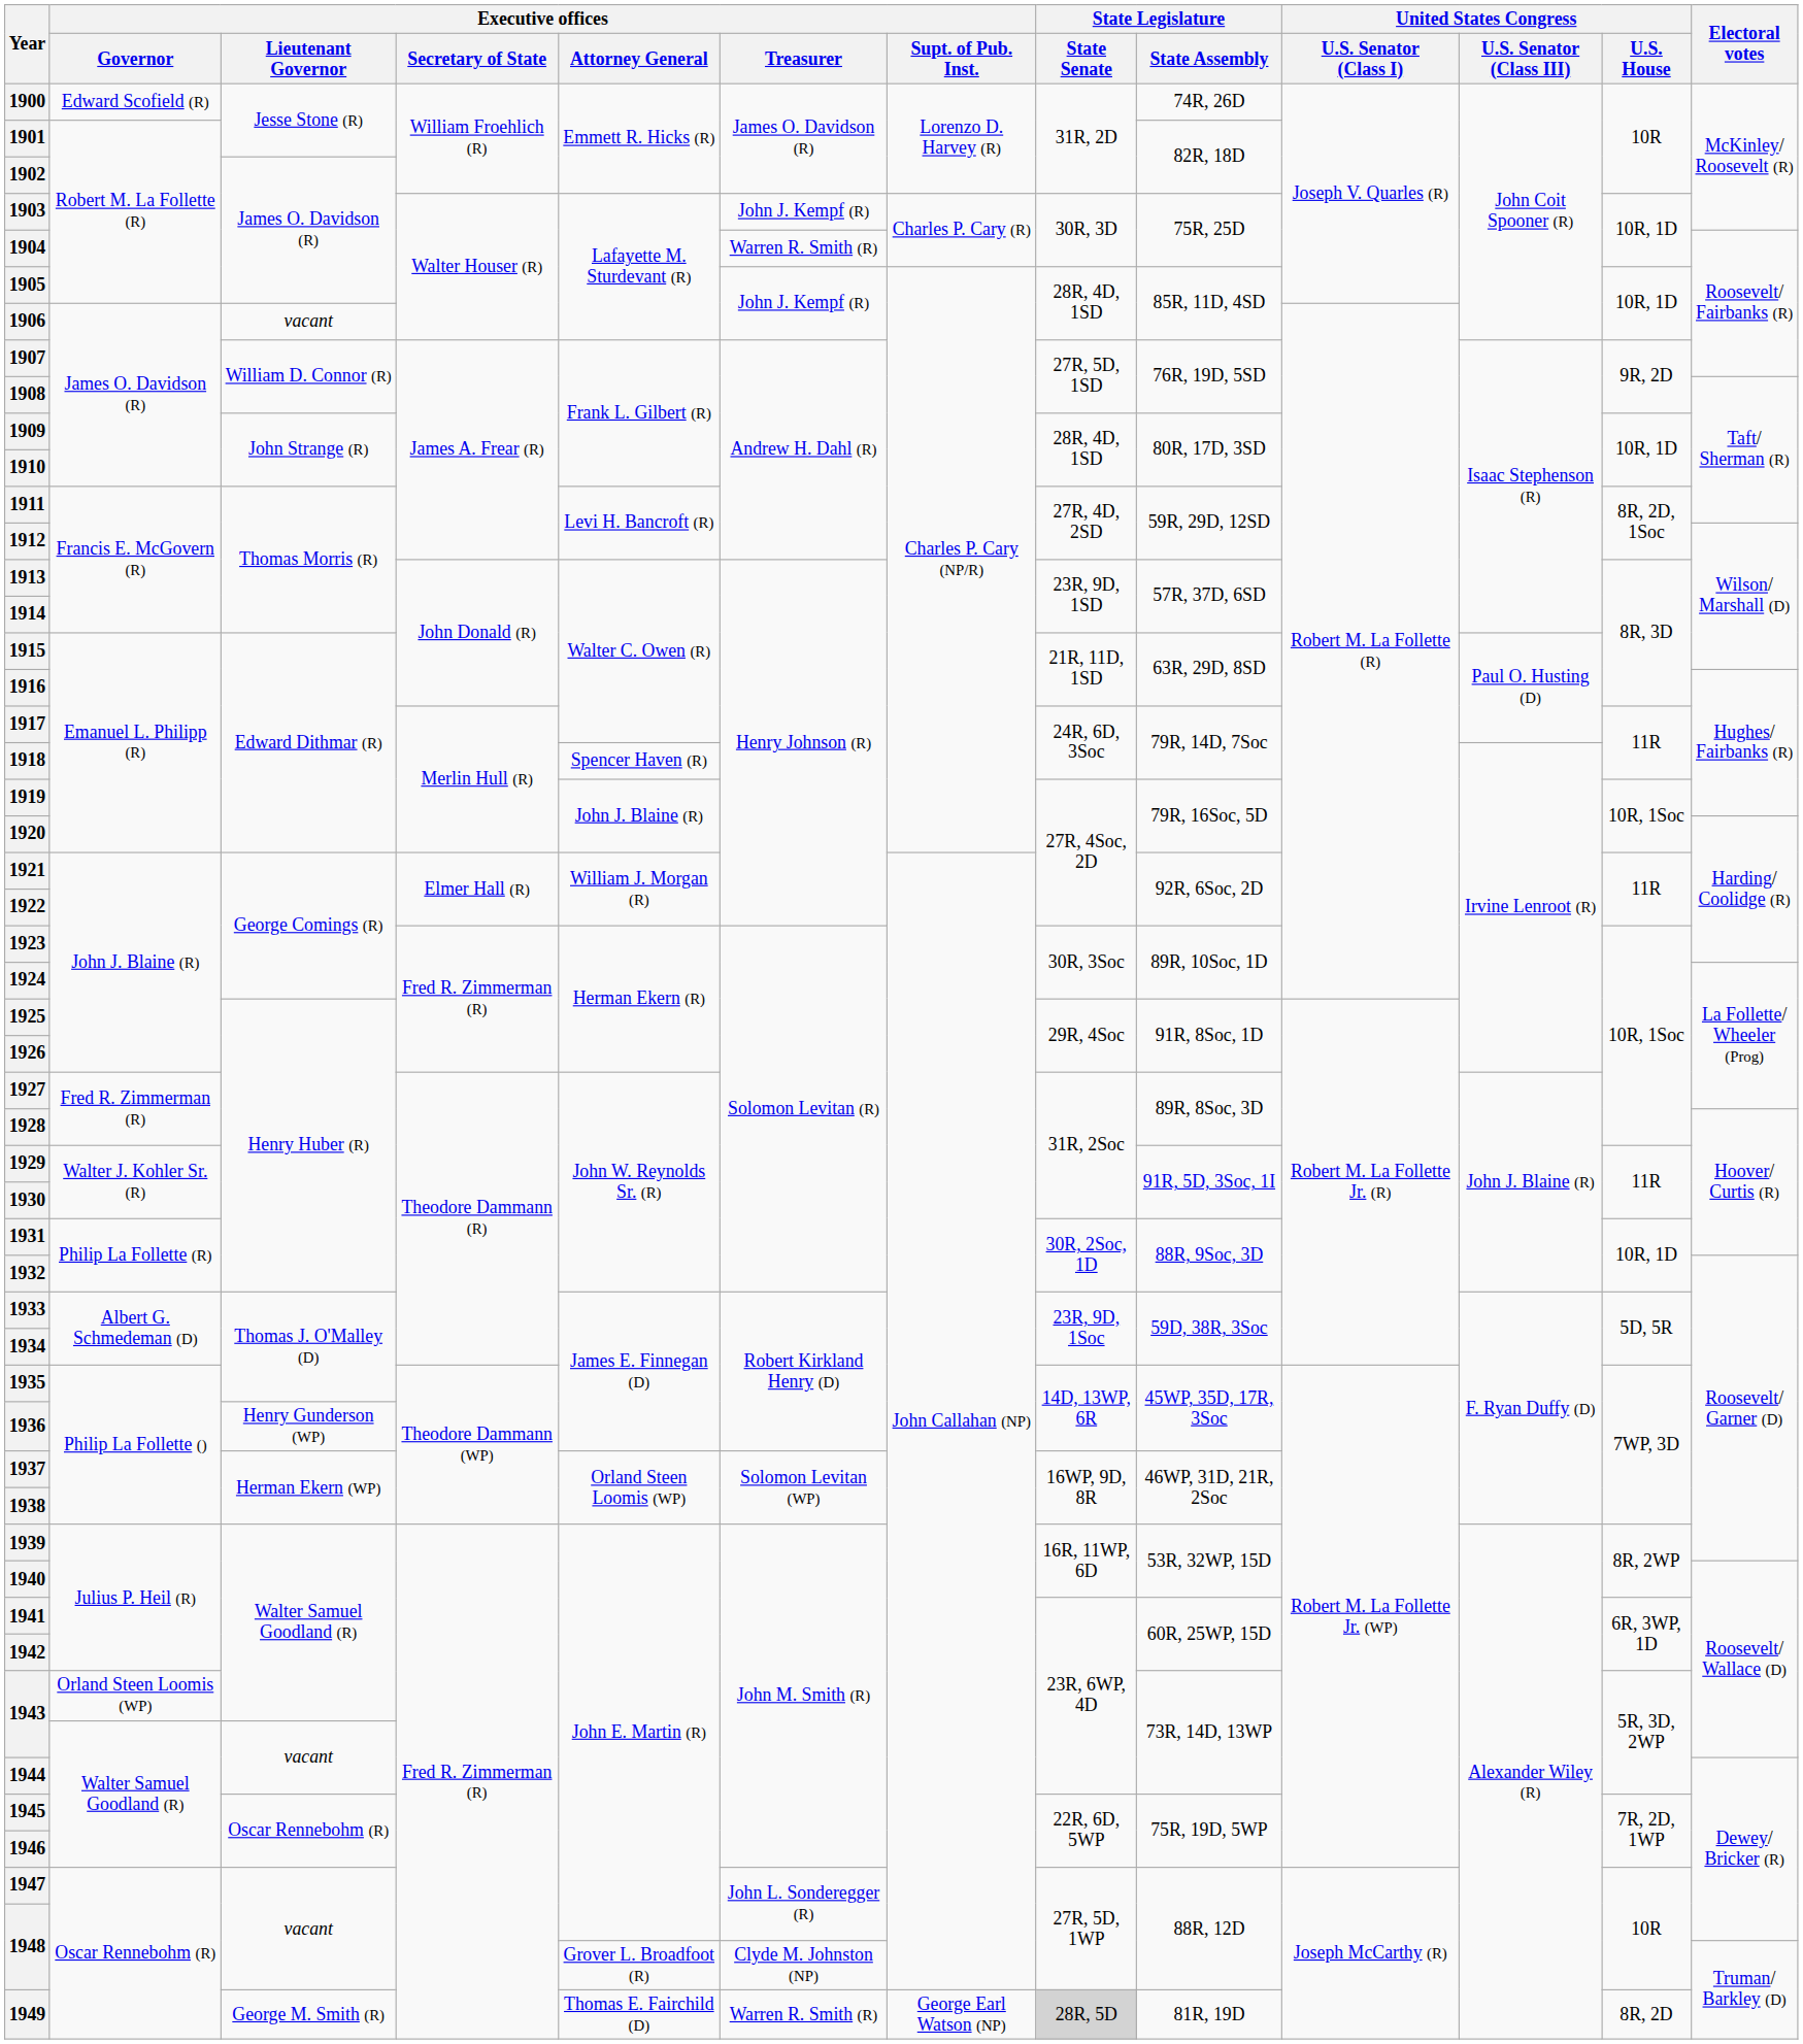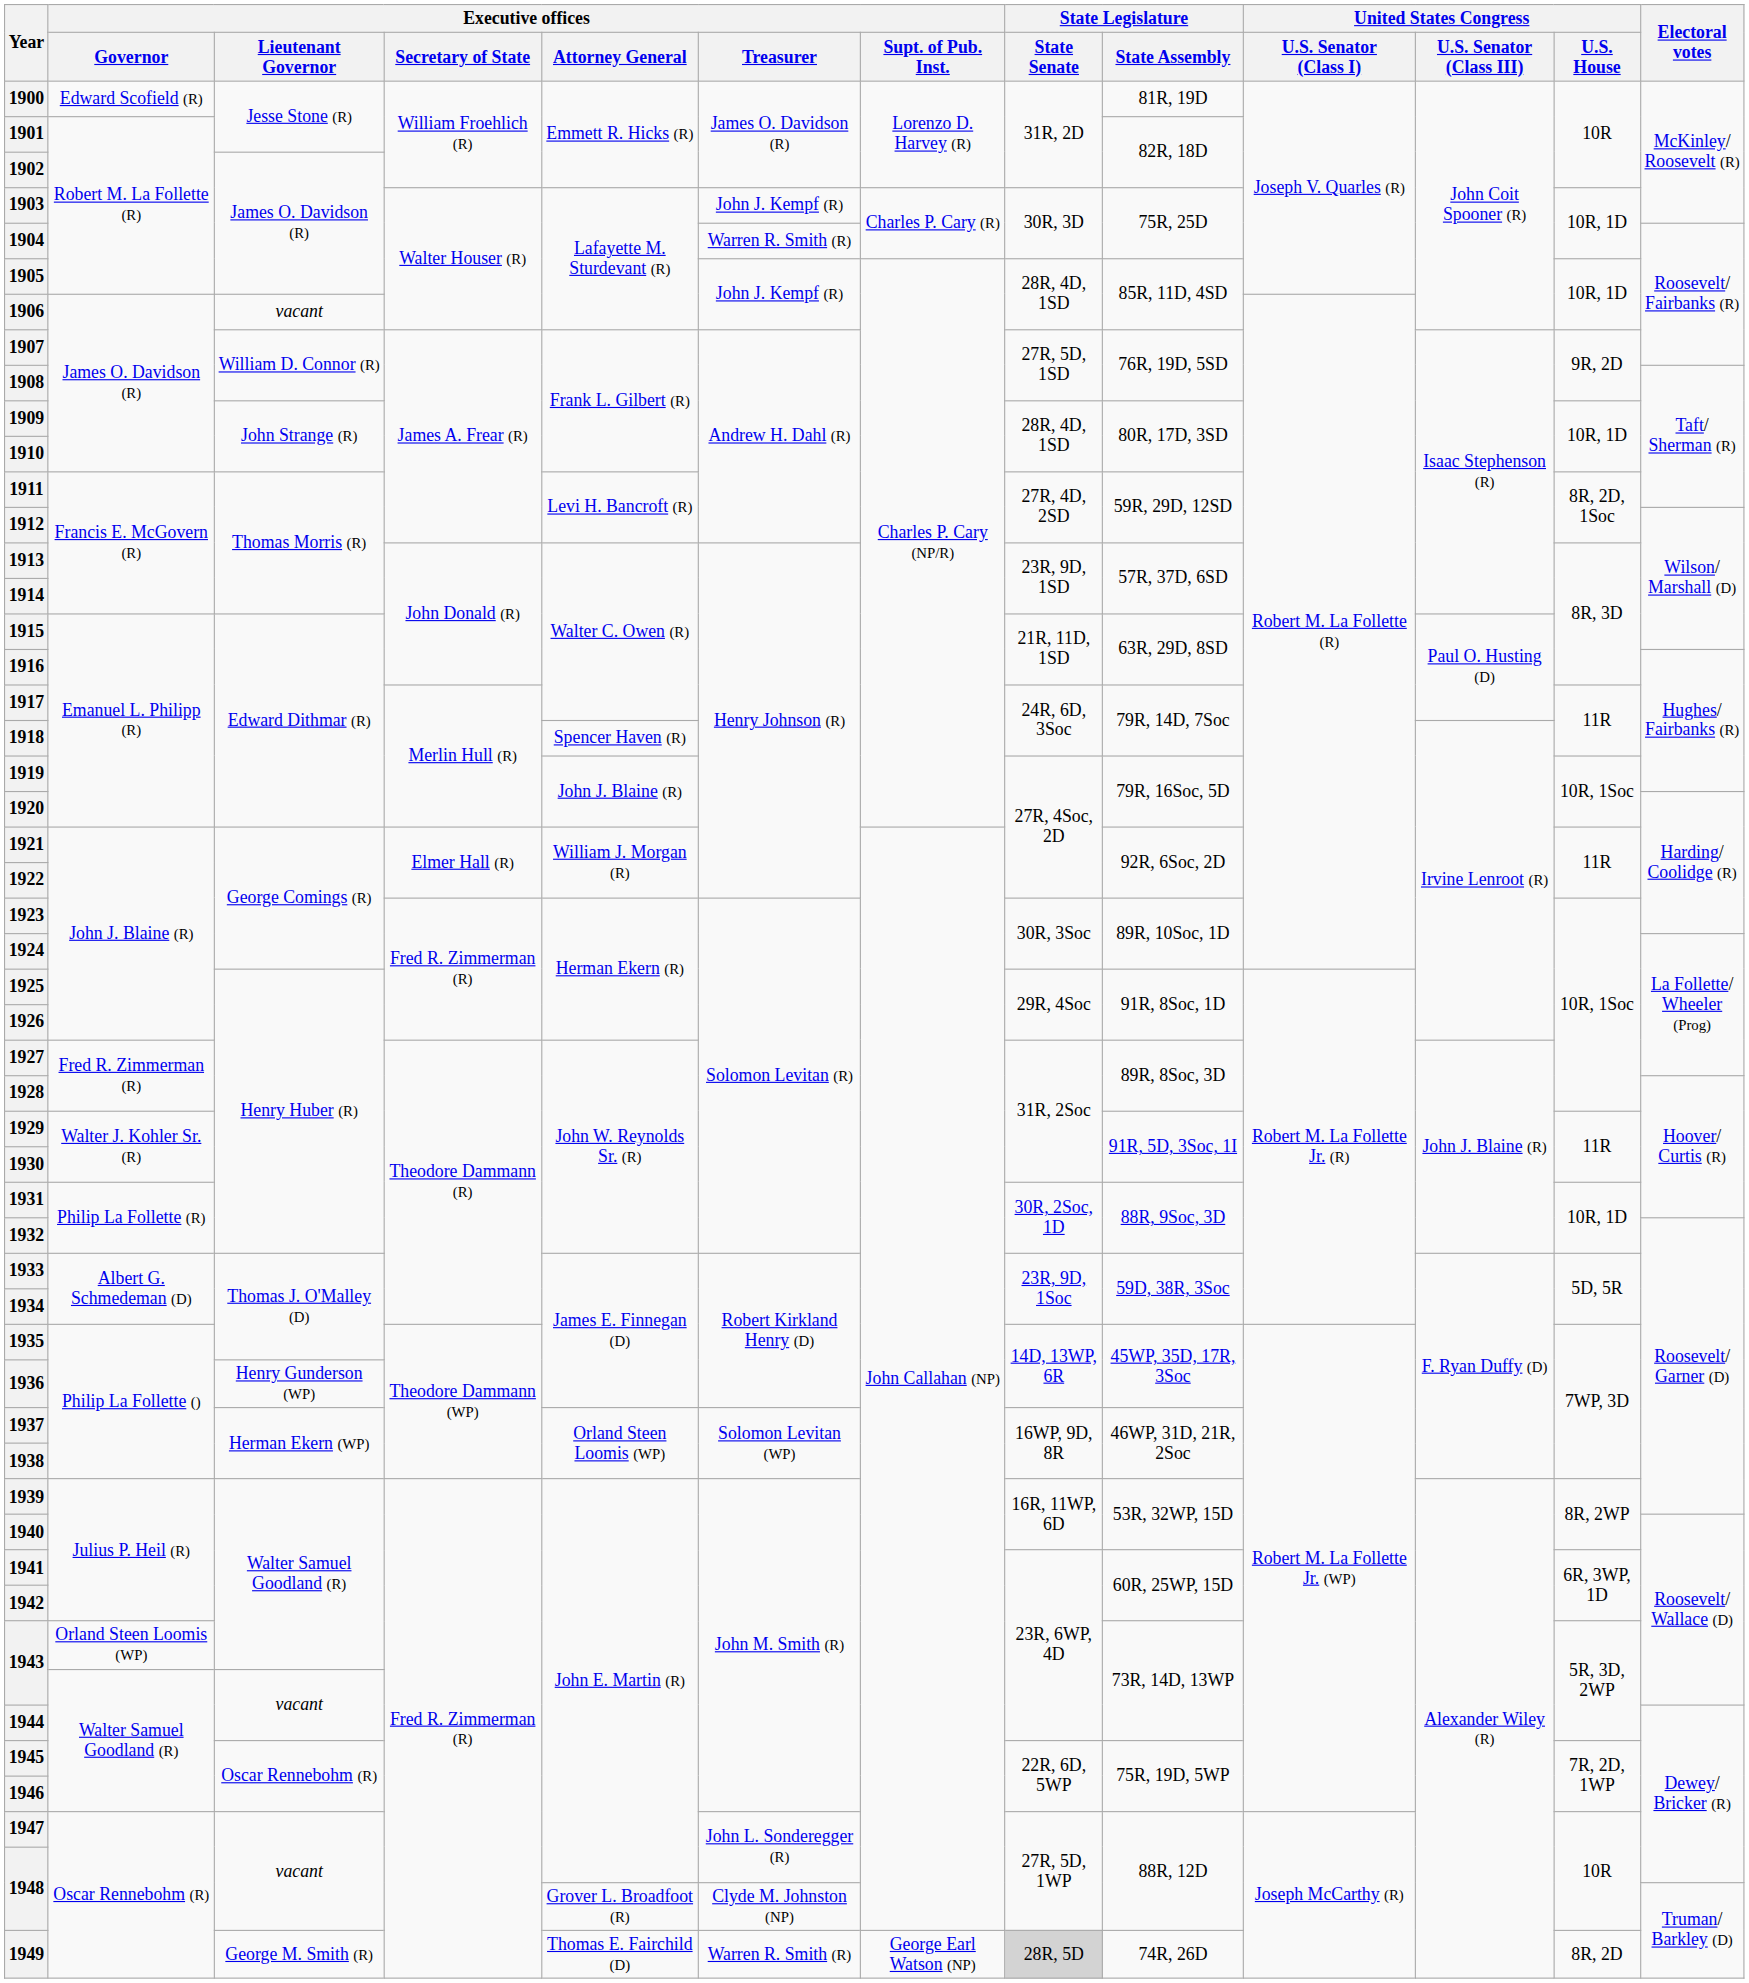1900 | State Legislature / State Assembly: 74R, 26D -> 81R, 19D
1949 | State Legislature / State Assembly: 81R, 19D -> 74R, 26D
